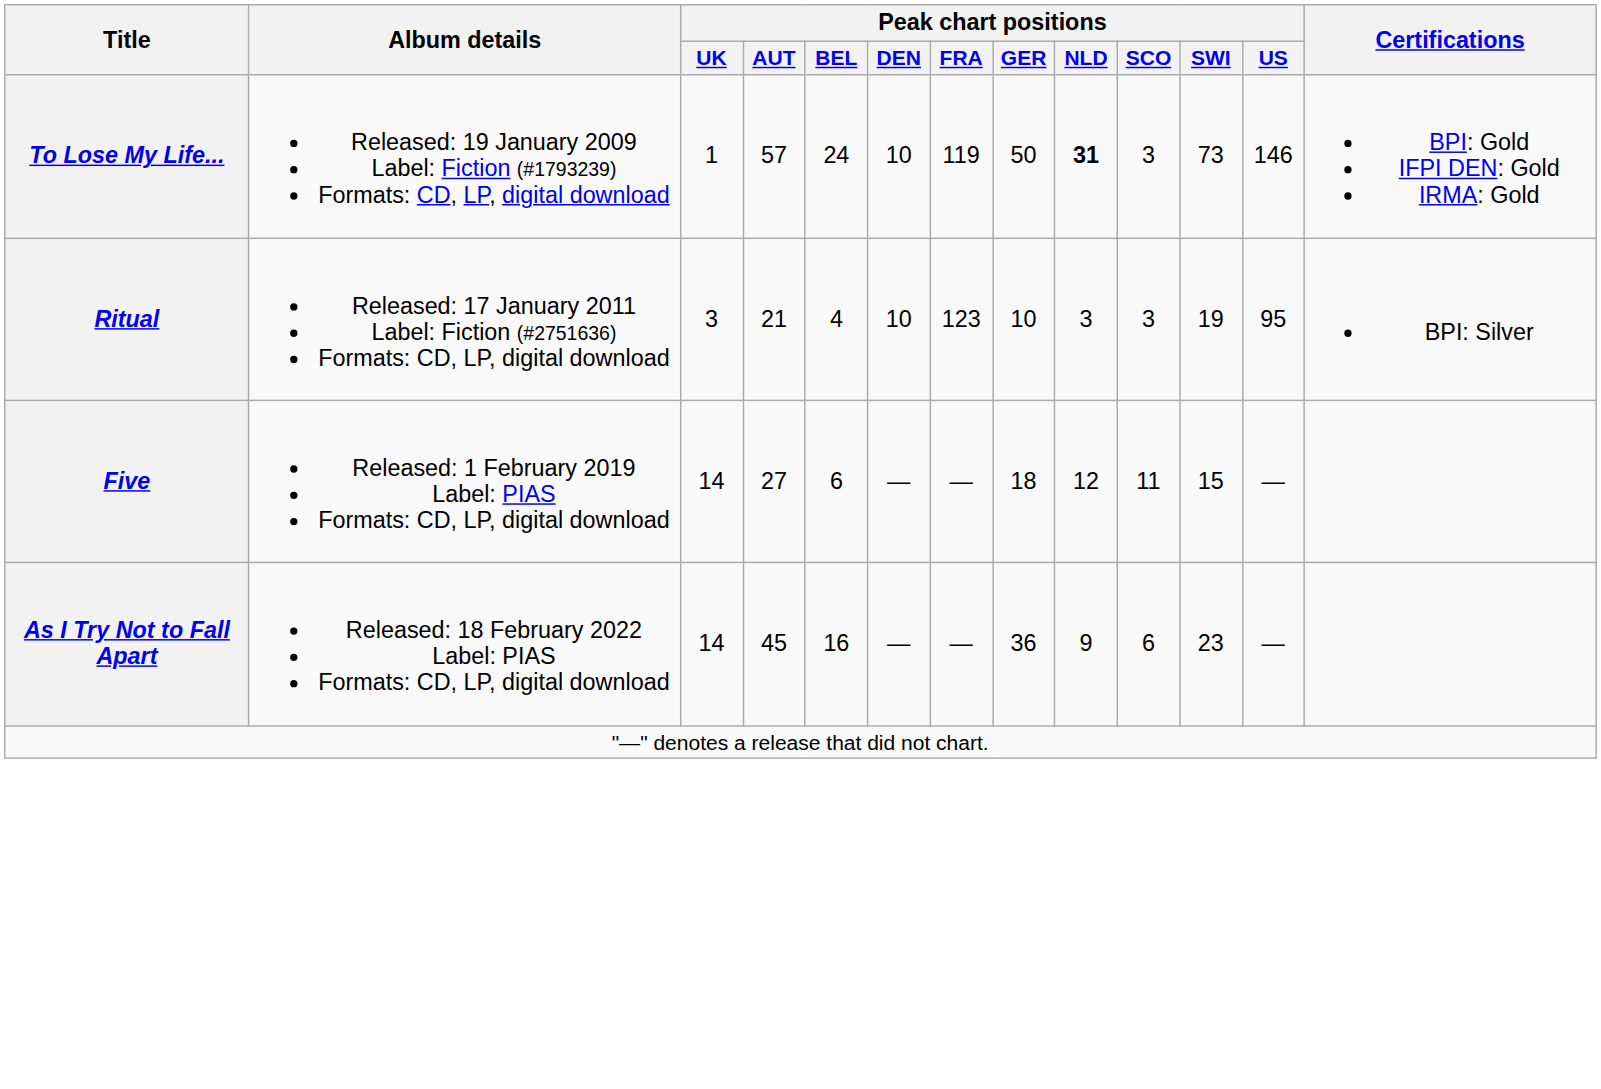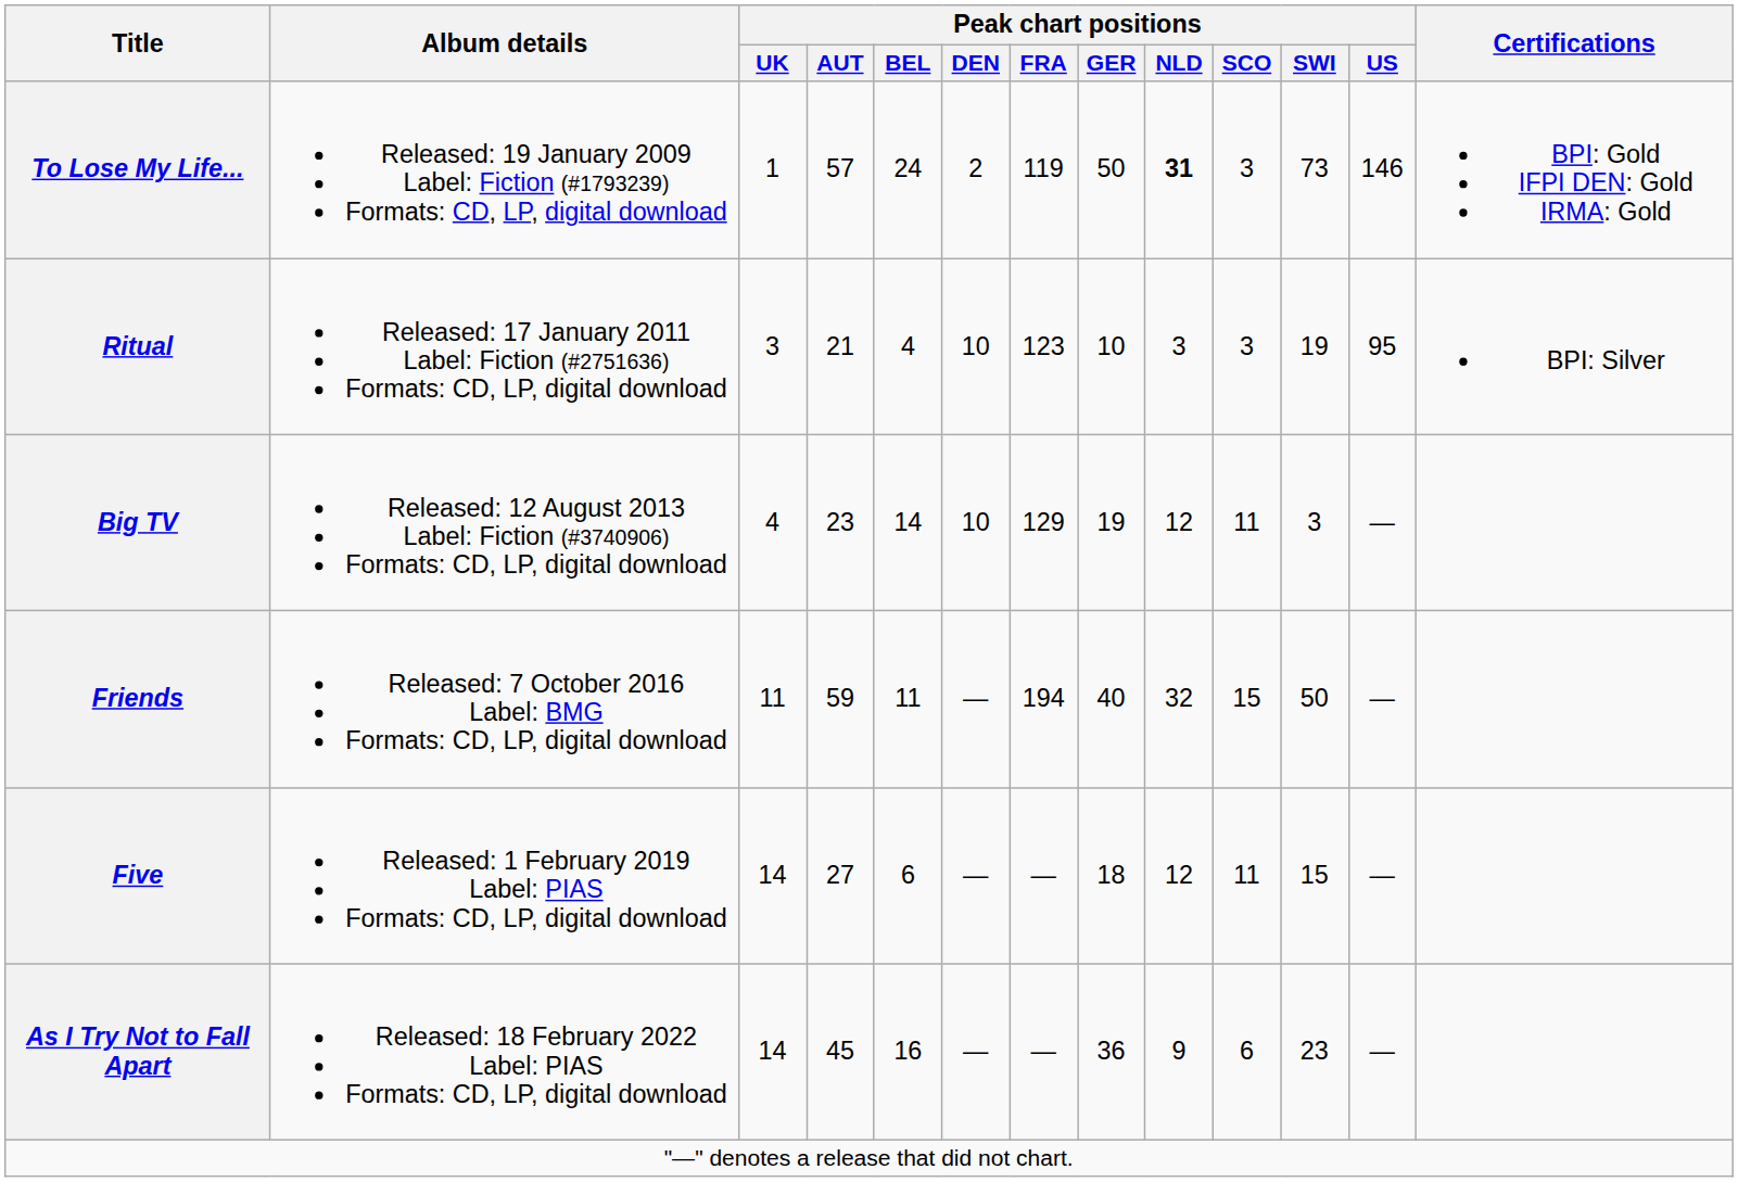To Lose My Life... | Peak chart positions / DEN: 10 -> 2
+ row: Big TV | Released: 12 August 2013 Label: Fiction (#3740906) Formats: CD, LP, digital download | 4 | 23 | 14 | 10 | 129 | 19 | 12 | 11 | 3 | —
+ row: Friends | Released: 7 October 2016 Label: BMG Formats: CD, LP, digital download | 11 | 59 | 11 | — | 194 | 40 | 32 | 15 | 50 | —
